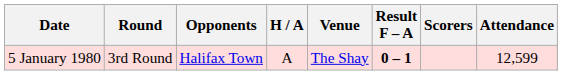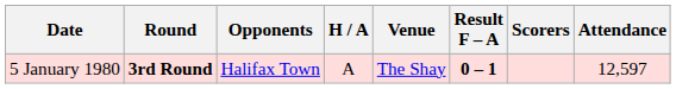5 January 1980 | Round: normal -> bold
5 January 1980 | Attendance: 12,599 -> 12,597
